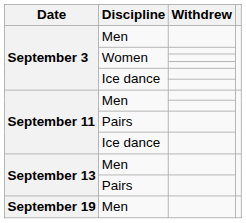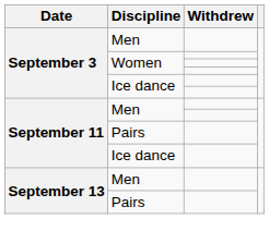- row: September 19 | Men
